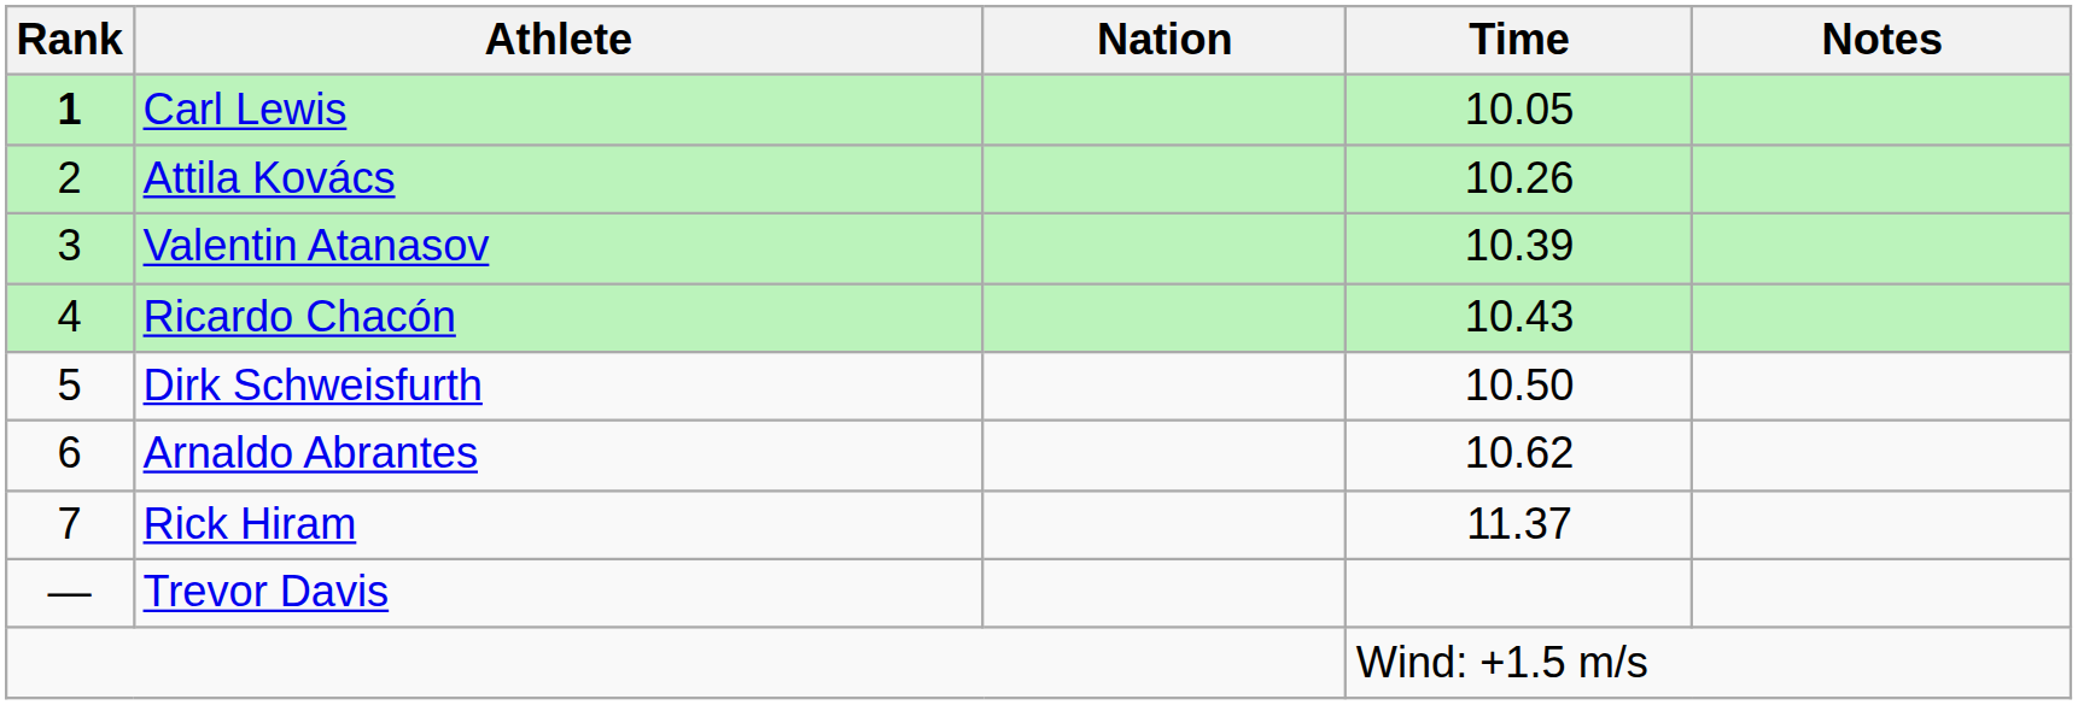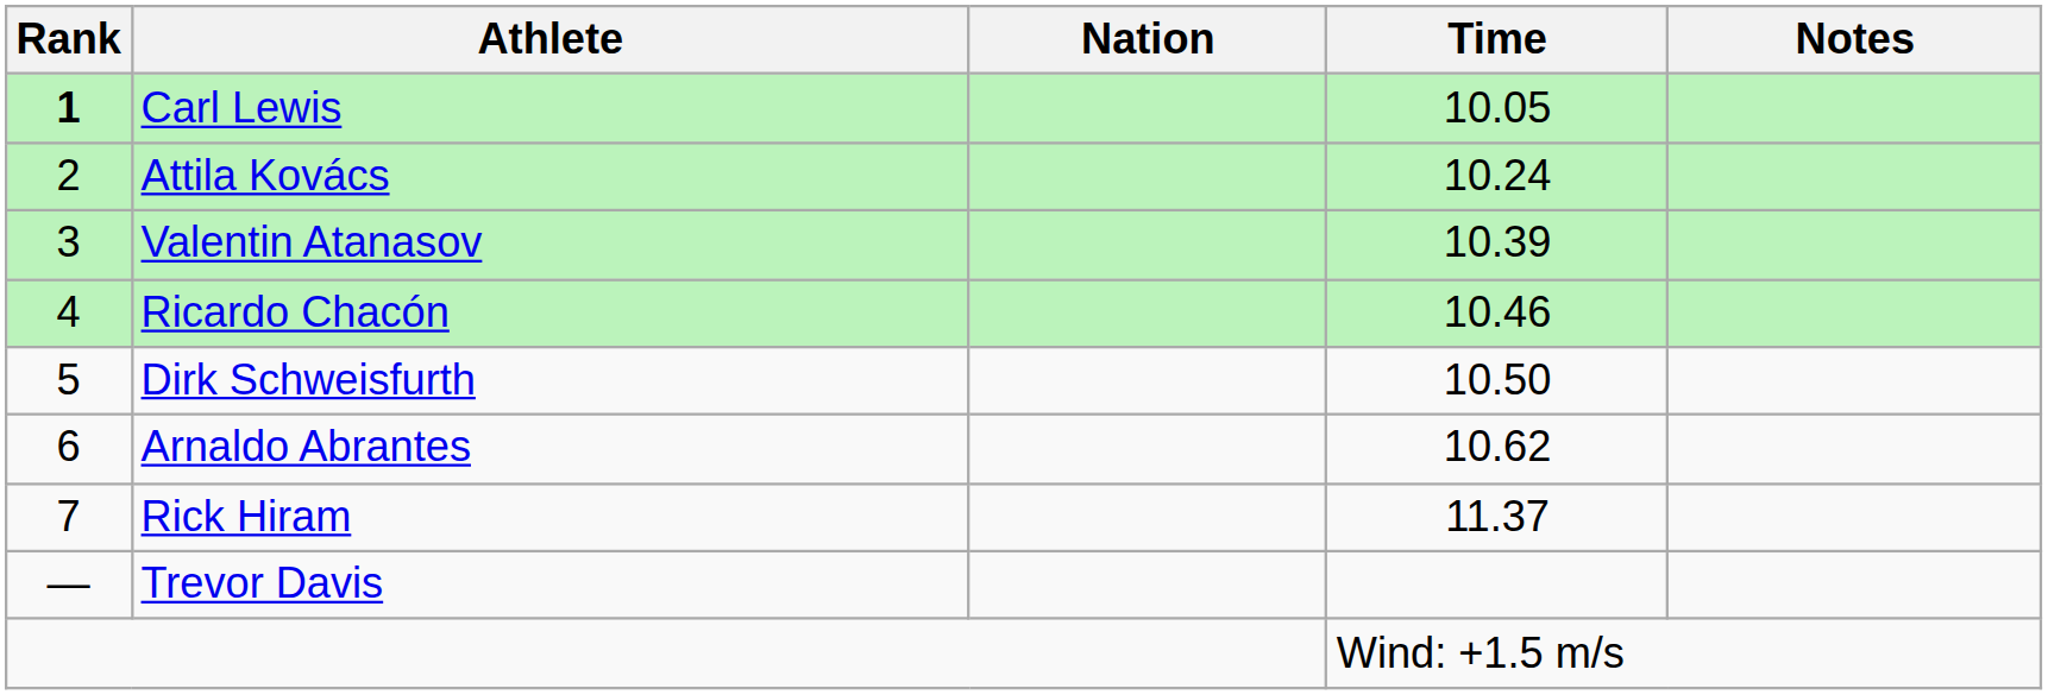Attila Kovács | Time: 10.26 -> 10.24
Ricardo Chacón | Time: 10.43 -> 10.46
